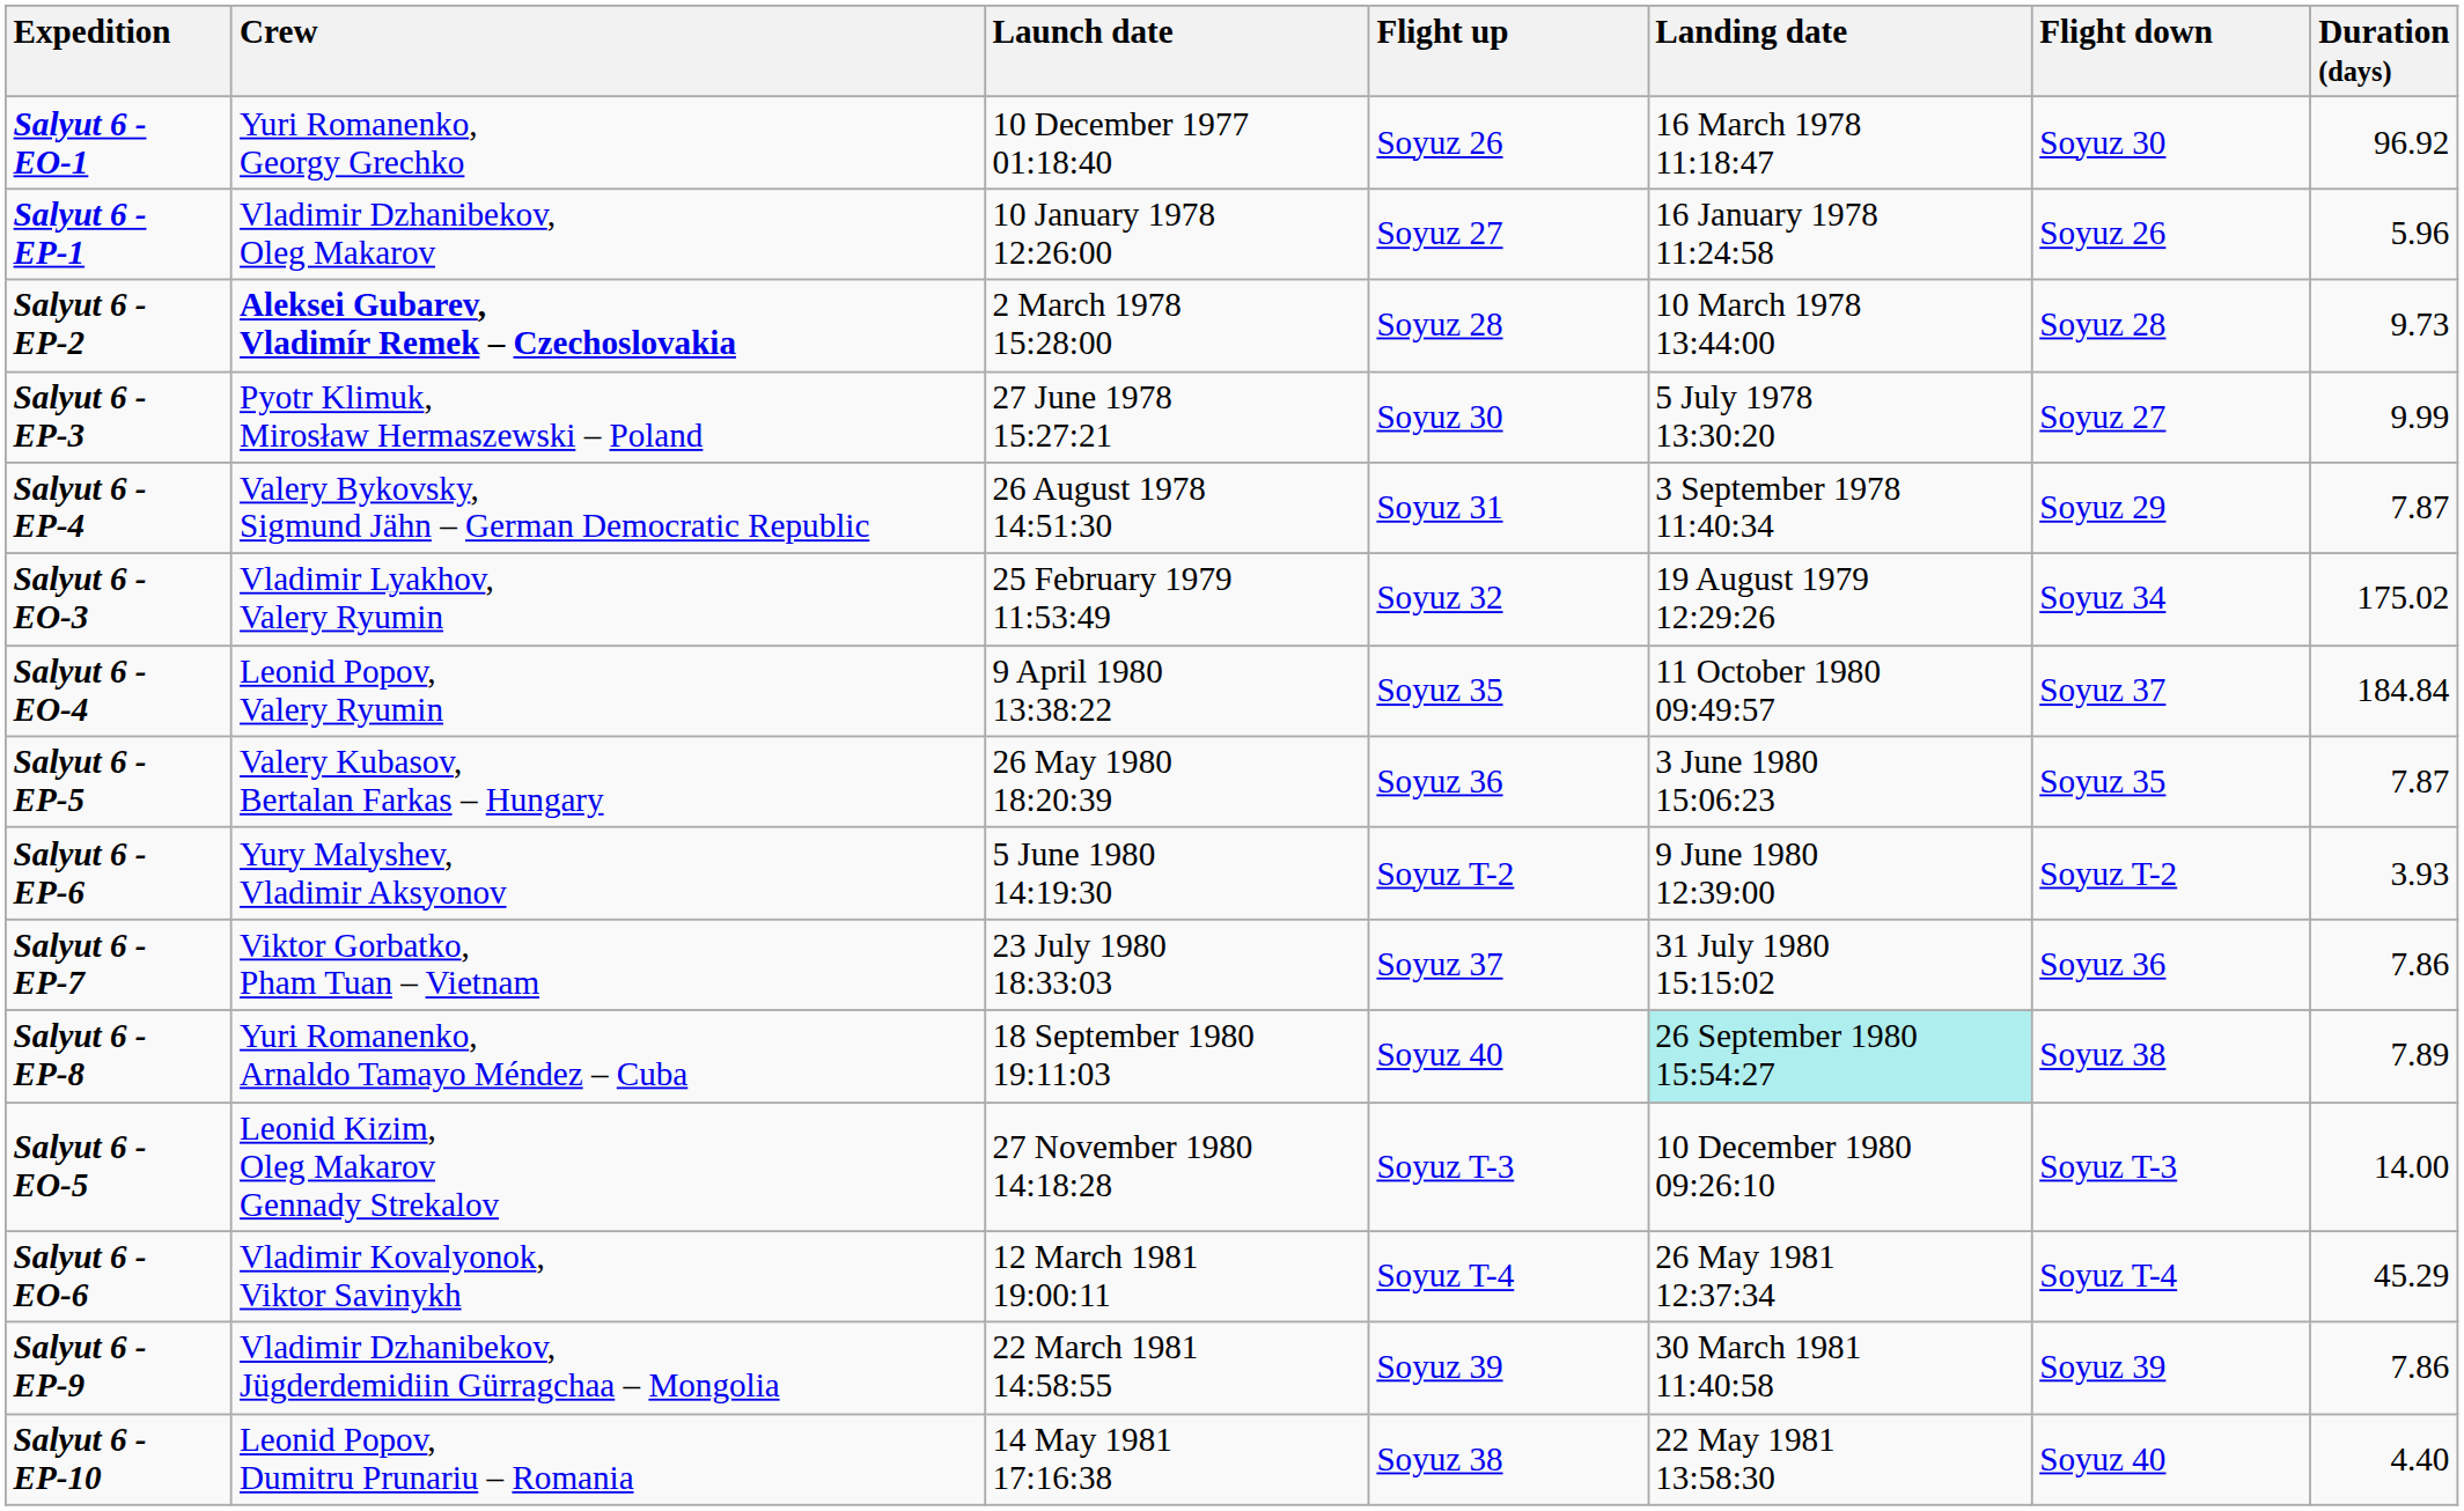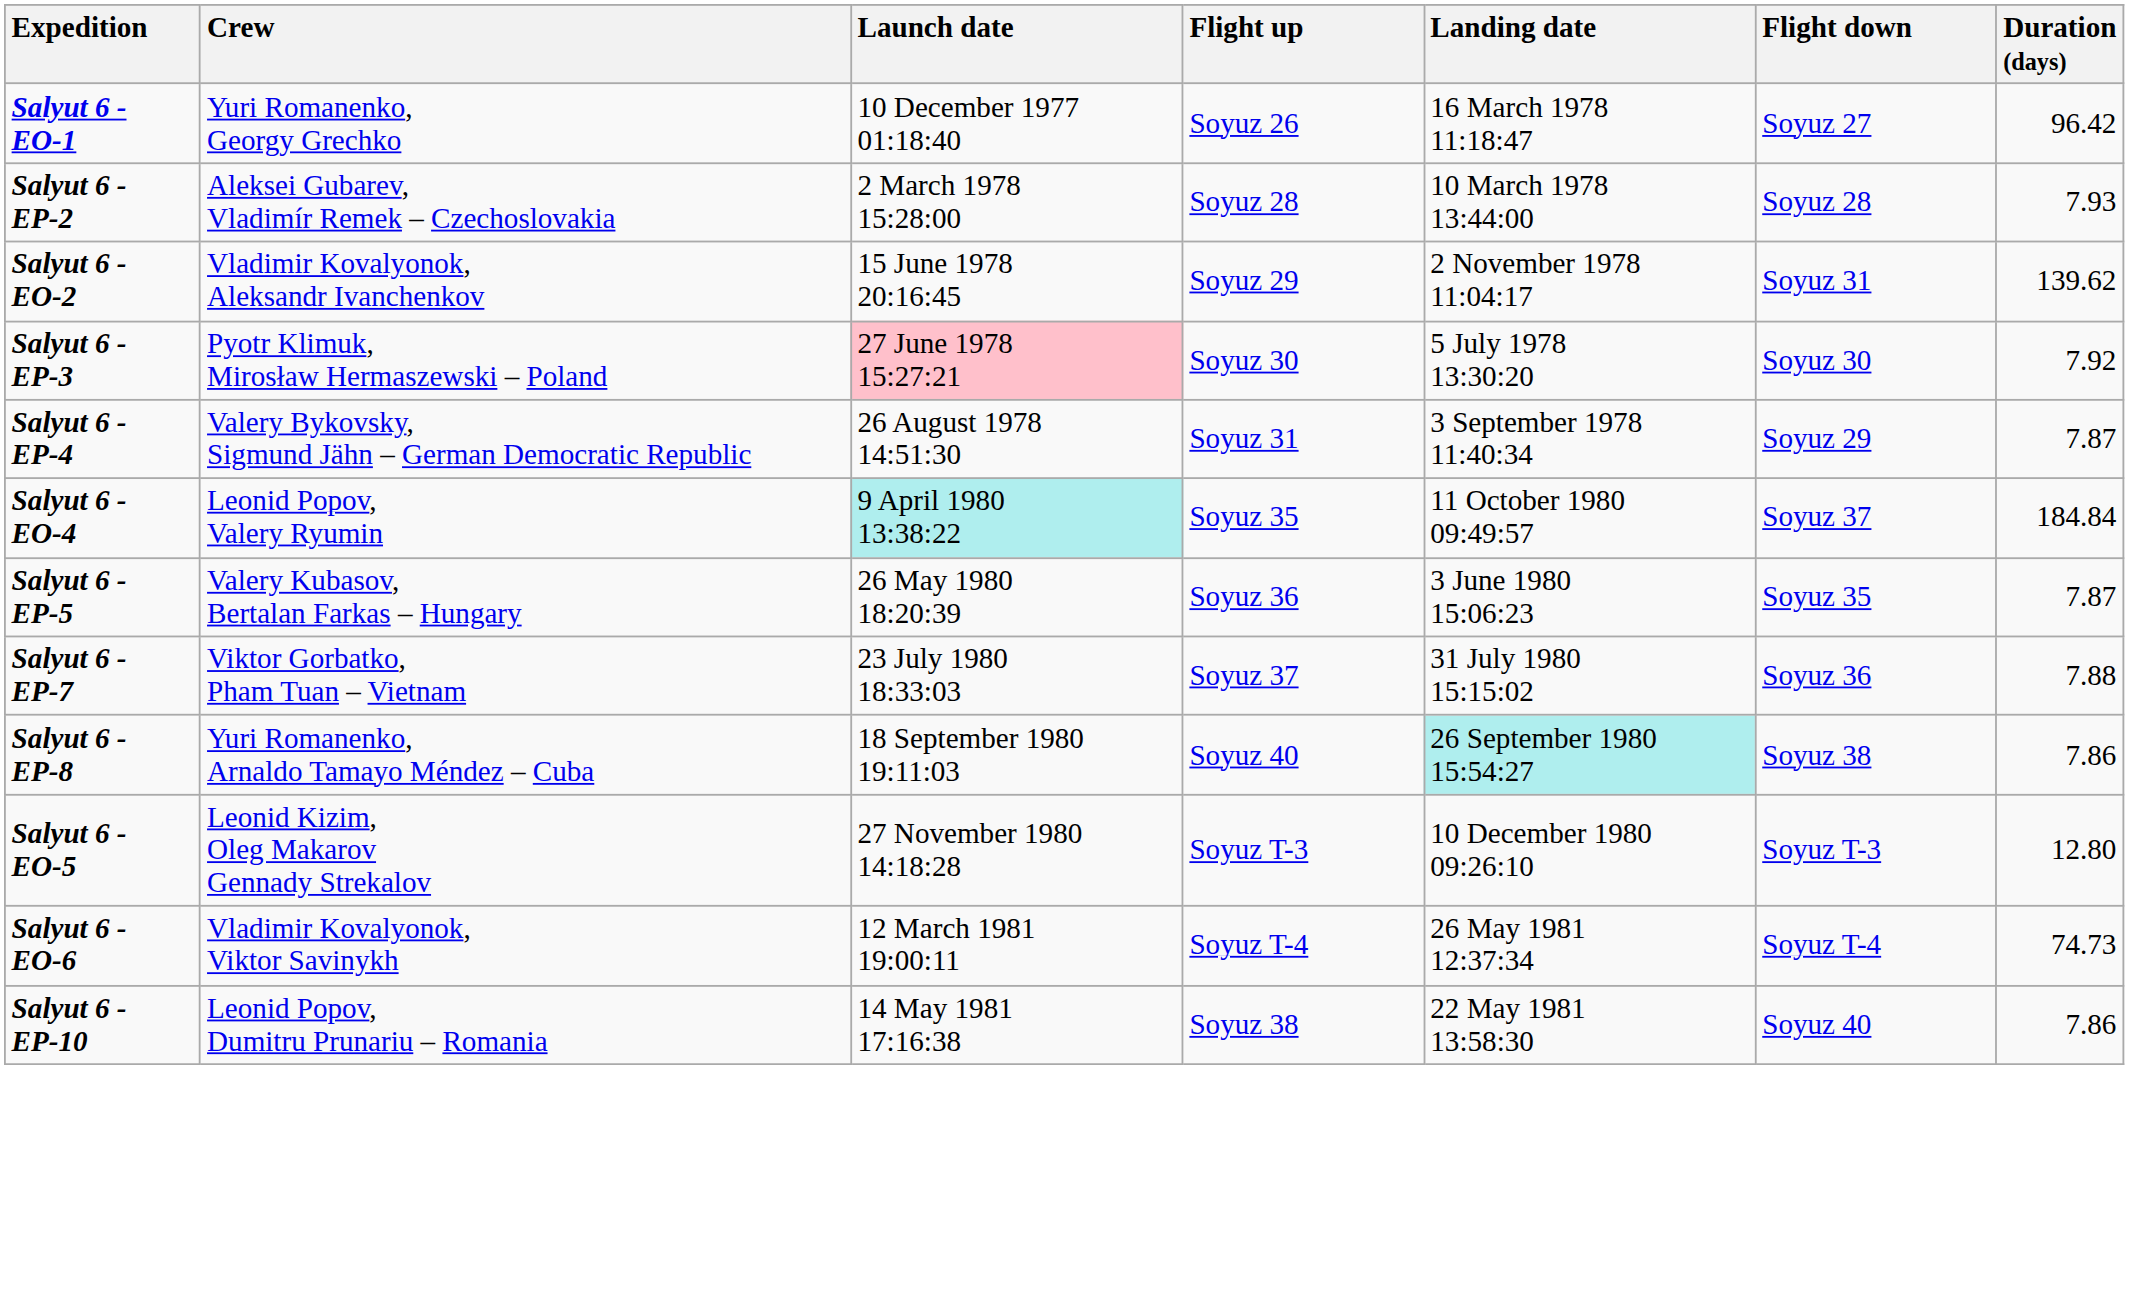Salyut 6 - EO-1 | Flight down: Soyuz 30 -> Soyuz 27
Salyut 6 - EO-1 | Duration (days): 96.92 -> 96.42
- row: Salyut 6 - EP-1 | Vladimir Dzhanibekov, Oleg Makarov | 10 January 1978 12:26:00 | Soyuz 27 | 16 January 1978 11:24:58 | Soyuz 26 | 5.96
Salyut 6 - EP-2 | Crew: bold -> normal
Salyut 6 - EP-2 | Duration (days): 9.73 -> 7.93
+ row: Salyut 6 - EO-2 | Vladimir Kovalyonok, Aleksandr Ivanchenkov | 15 June 1978 20:16:45 | Soyuz 29 | 2 November 1978 11:04:17 | Soyuz 31 | 139.62
Salyut 6 - EP-3 | Launch date: no background -> pink background
Salyut 6 - EP-3 | Flight down: Soyuz 27 -> Soyuz 30
Salyut 6 - EP-3 | Duration (days): 9.99 -> 7.92
- row: Salyut 6 - EO-3 | Vladimir Lyakhov, Valery Ryumin | 25 February 1979 11:53:49 | Soyuz 32 | 19 August 1979 12:29:26 | Soyuz 34 | 175.02
Salyut 6 - EO-4 | Launch date: no background -> paleturquoise background
- row: Salyut 6 - EP-6 | Yury Malyshev, Vladimir Aksyonov | 5 June 1980 14:19:30 | Soyuz T-2 | 9 June 1980 12:39:00 | Soyuz T-2 | 3.93
Salyut 6 - EP-7 | Duration (days): 7.86 -> 7.88
Salyut 6 - EP-8 | Duration (days): 7.89 -> 7.86
Salyut 6 - EO-5 | Duration (days): 14.00 -> 12.80
Salyut 6 - EO-6 | Duration (days): 45.29 -> 74.73
- row: Salyut 6 - EP-9 | Vladimir Dzhanibekov, Jügderdemidiin Gürragchaa – Mongolia | 22 March 1981 14:58:55 | Soyuz 39 | 30 March 1981 11:40:58 | Soyuz 39 | 7.86
Salyut 6 - EP-10 | Duration (days): 4.40 -> 7.86
